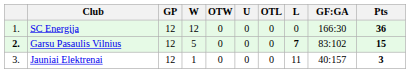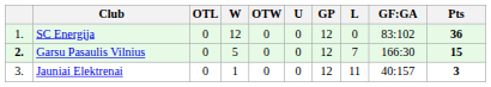columns swapped: GP <-> OTL
SC Energija | GF:GA: 166:30 -> 83:102
Garsu Pasaulis Vilnius | L: bold -> normal
Garsu Pasaulis Vilnius | GF:GA: 83:102 -> 166:30
